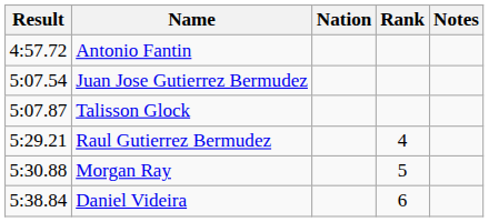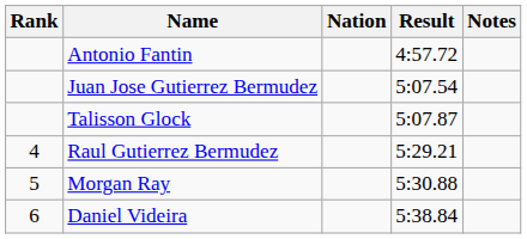columns swapped: Rank <-> Result
